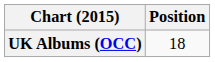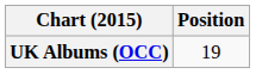UK Albums (OCC) | Position: 18 -> 19
